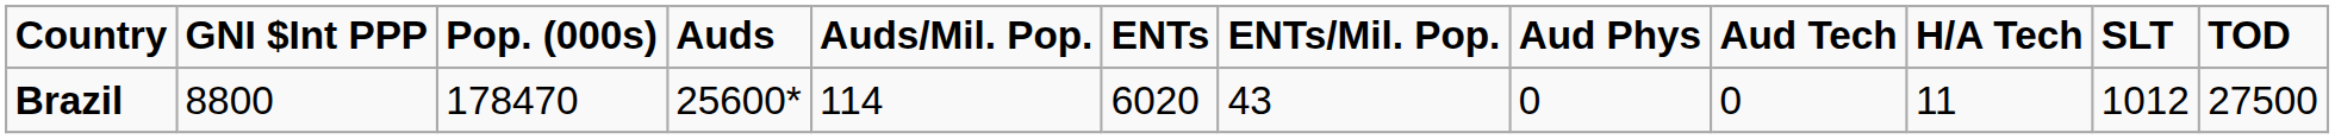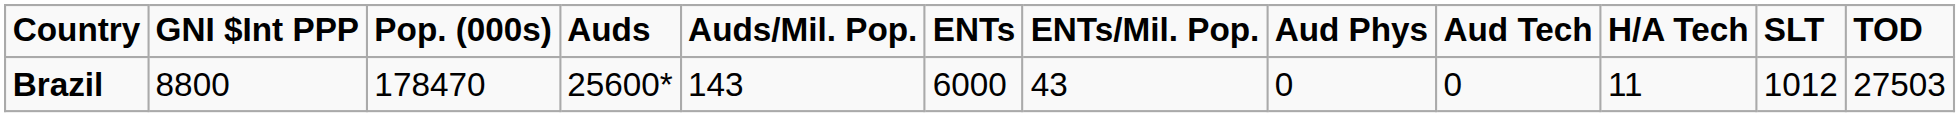Brazil | Auds/Mil. Pop.: 114 -> 143
Brazil | ENTs: 6020 -> 6000
Brazil | TOD: 27500 -> 27503
